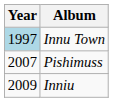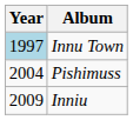Pishimuss | Year: 2007 -> 2004
